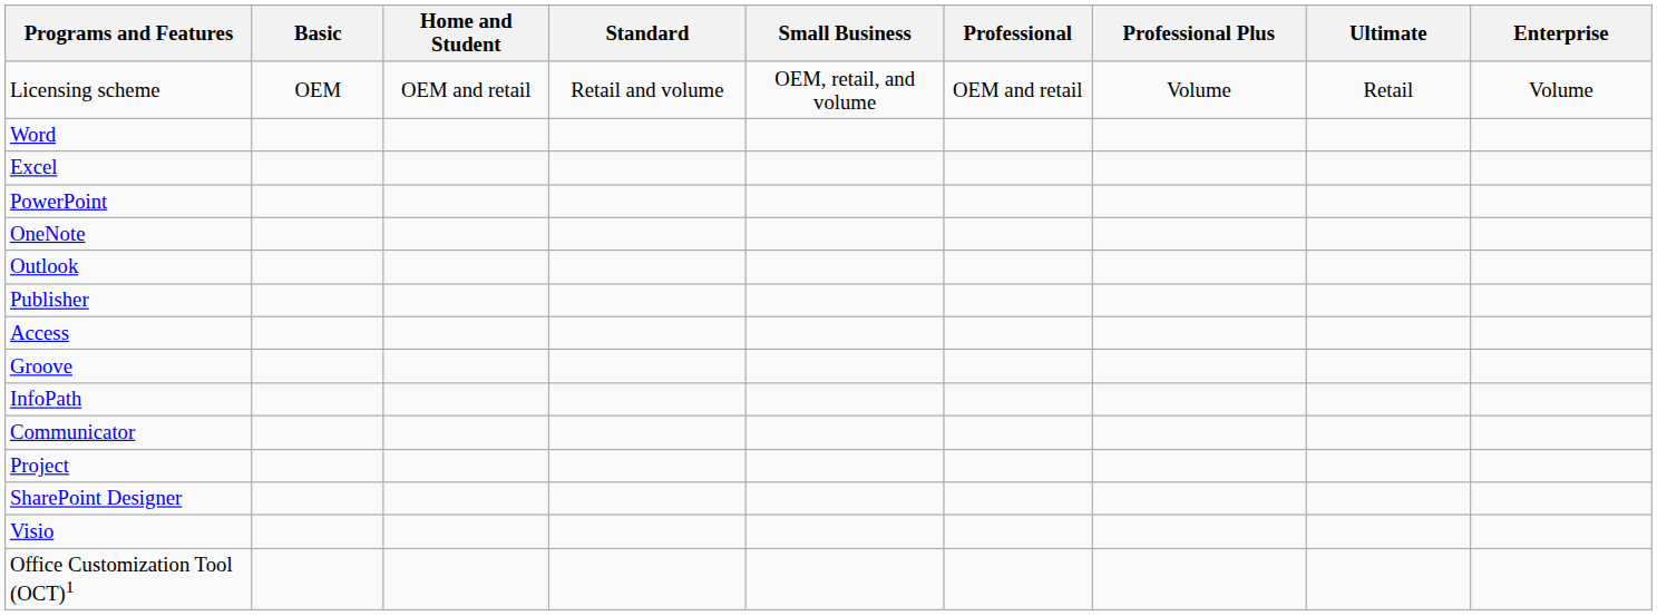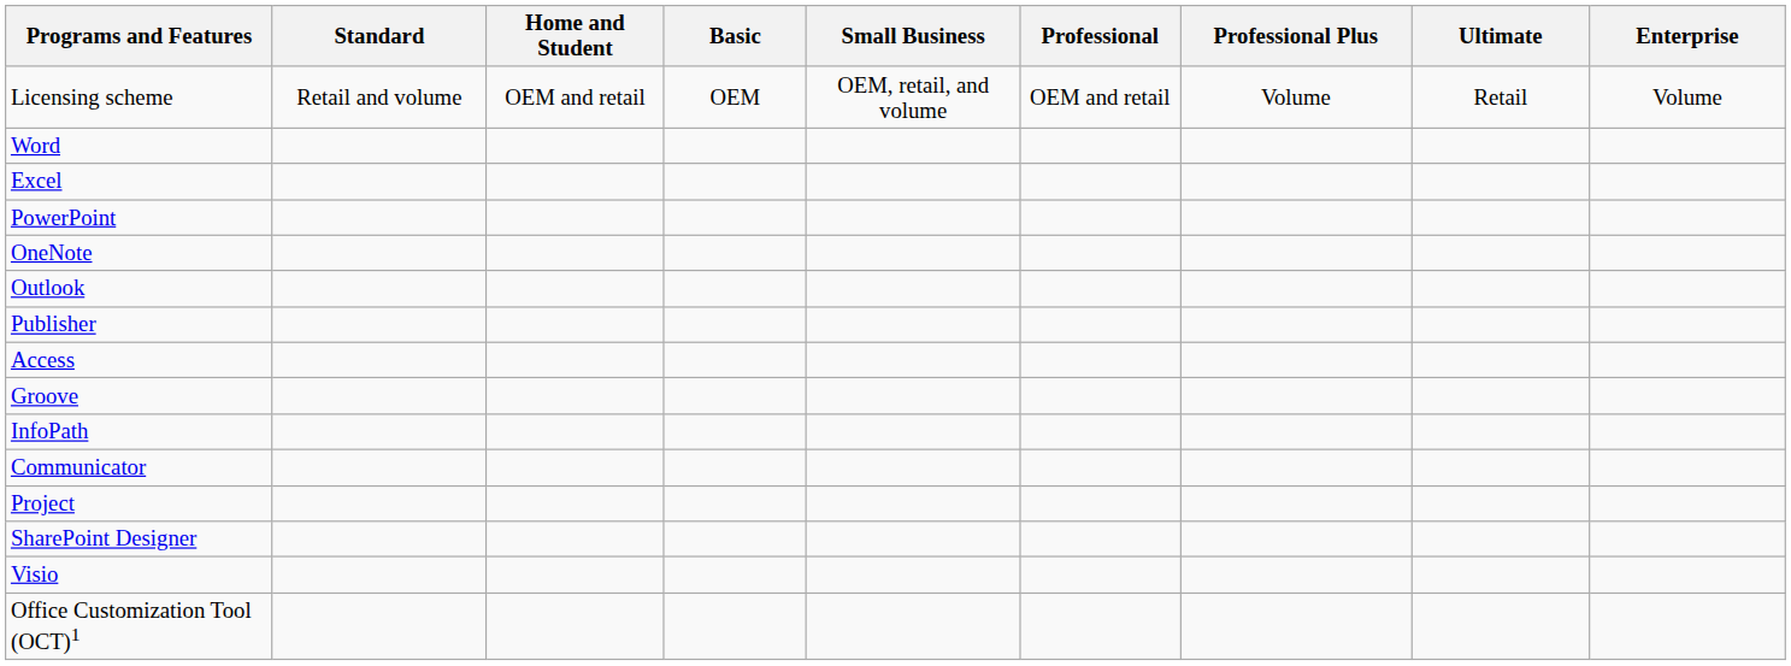columns swapped: Basic <-> Standard
